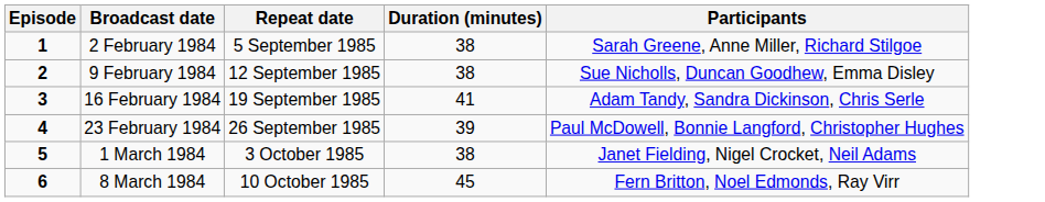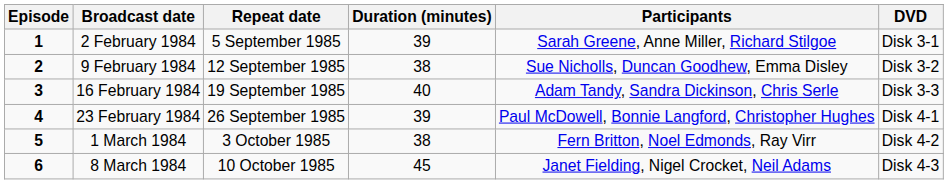+ column: DVD | Disk 3-1 | Disk 3-2 | Disk 3-3 | Disk 4-1 | Disk 4-2 | Disk 4-3
2 February 1984 | Duration (minutes): 38 -> 39
16 February 1984 | Duration (minutes): 41 -> 40
1 March 1984 | Participants: Janet Fielding, Nigel Crocket, Neil Adams -> Fern Britton, Noel Edmonds, Ray Virr
8 March 1984 | Participants: Fern Britton, Noel Edmonds, Ray Virr -> Janet Fielding, Nigel Crocket, Neil Adams
